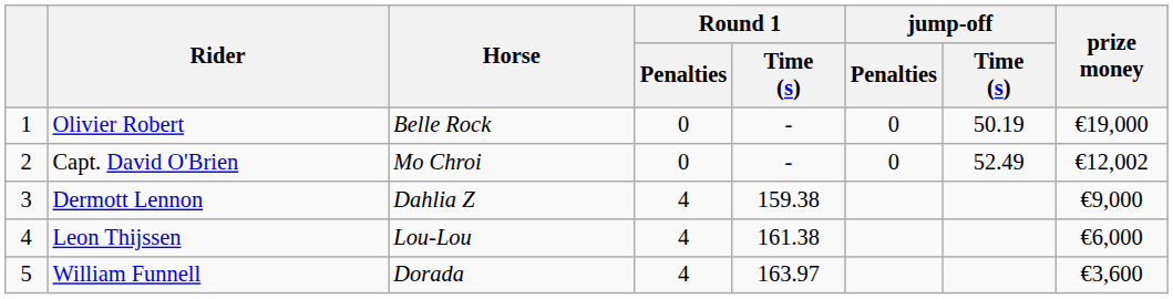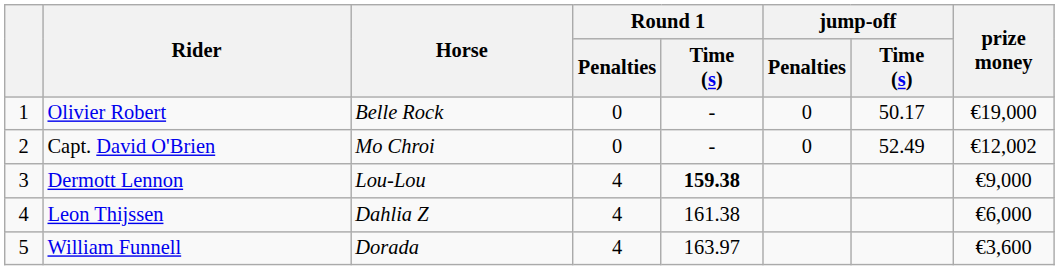Olivier Robert | jump-off / Time (s): 50.19 -> 50.17
Dermott Lennon | Horse: Dahlia Z -> Lou-Lou
Dermott Lennon | Round 1 / Time (s): normal -> bold
Leon Thijssen | Horse: Lou-Lou -> Dahlia Z
